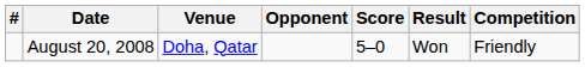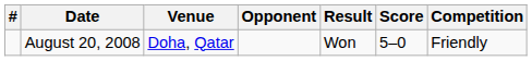columns swapped: Score <-> Result
